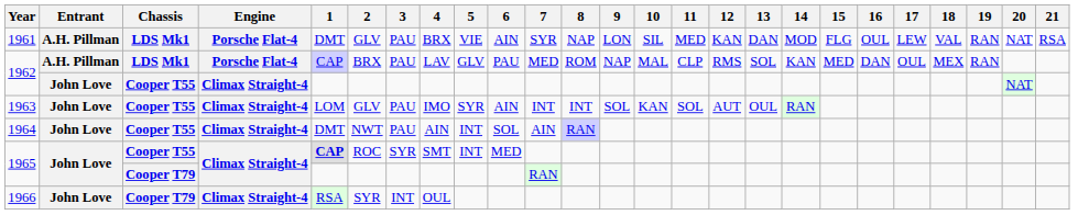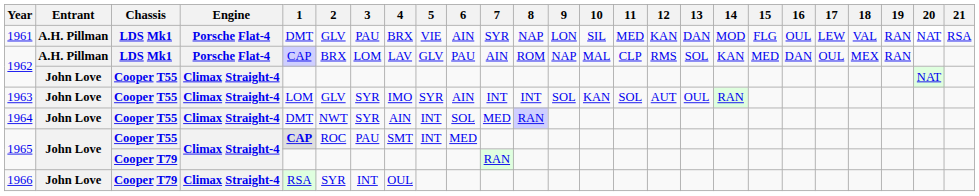1962 / LDS Mk1 | 3: PAU -> LOM
1962 / LDS Mk1 | 7: MED -> AIN
1963 | 3: PAU -> SYR
1964 | 3: PAU -> SYR
1964 | 7: AIN -> MED
1965 / Cooper T55 | 3: SYR -> PAU
